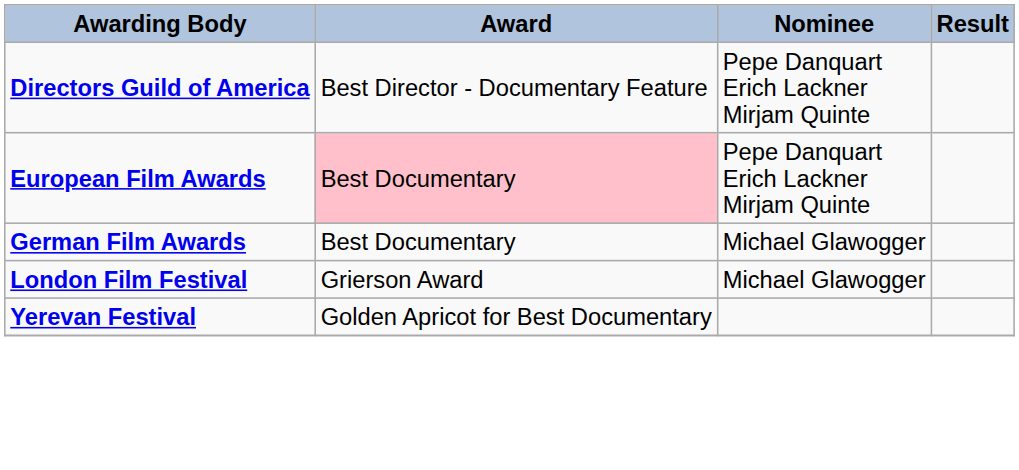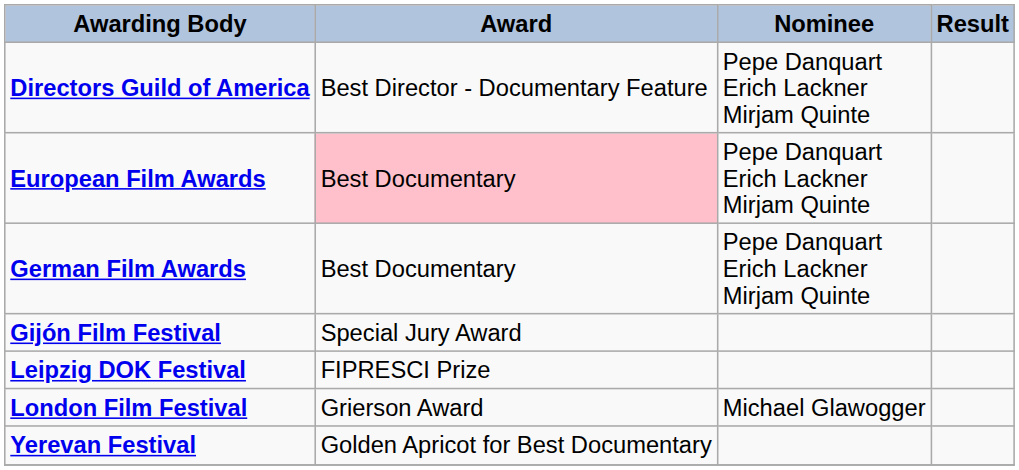German Film Awards | Nominee: Michael Glawogger -> Pepe Danquart Erich Lackner Mirjam Quinte
+ row: Gijón Film Festival | Special Jury Award
+ row: Leipzig DOK Festival | FIPRESCI Prize
